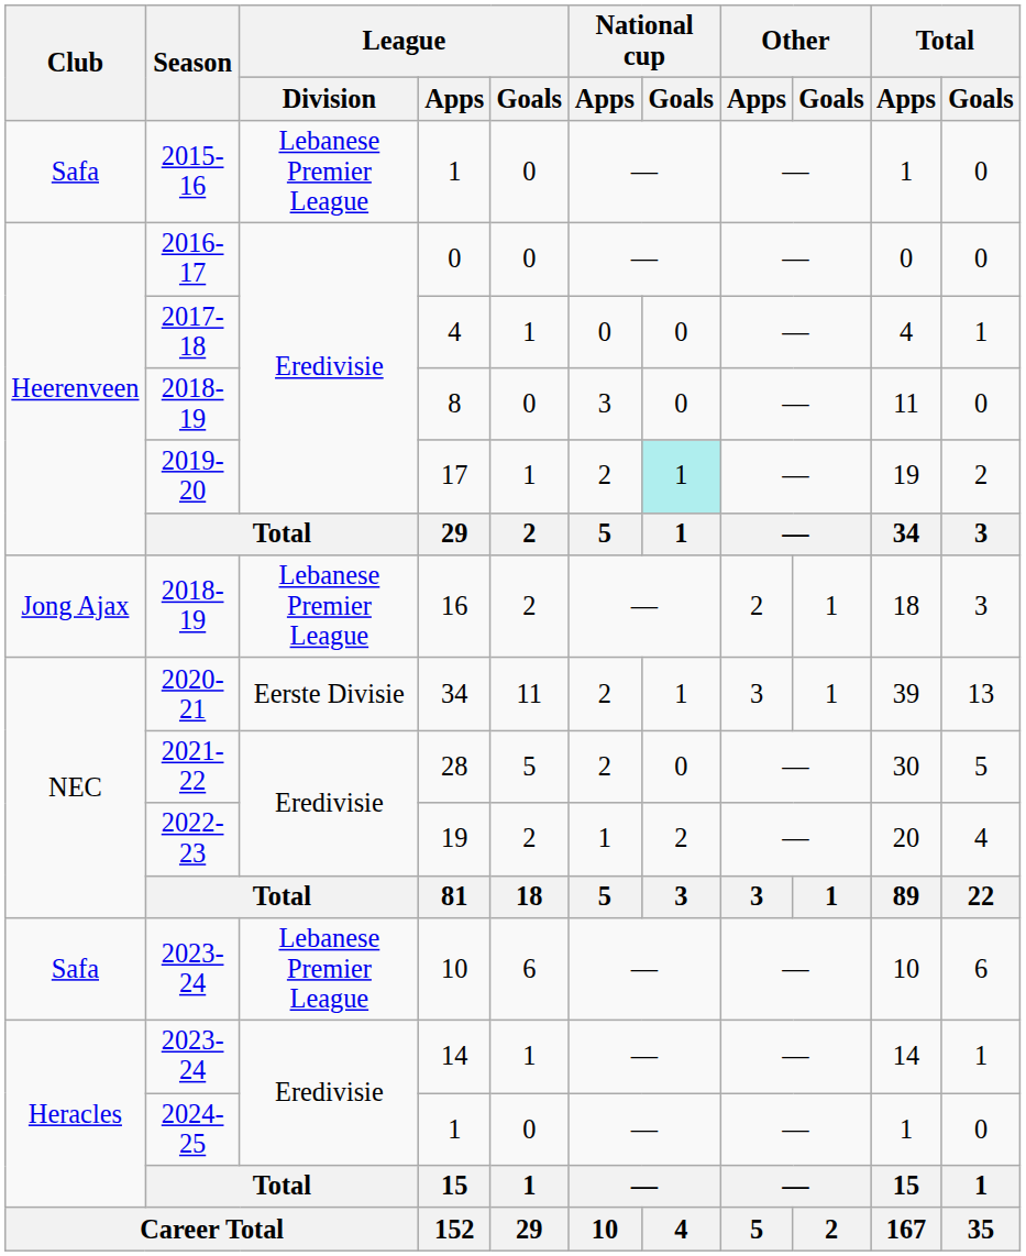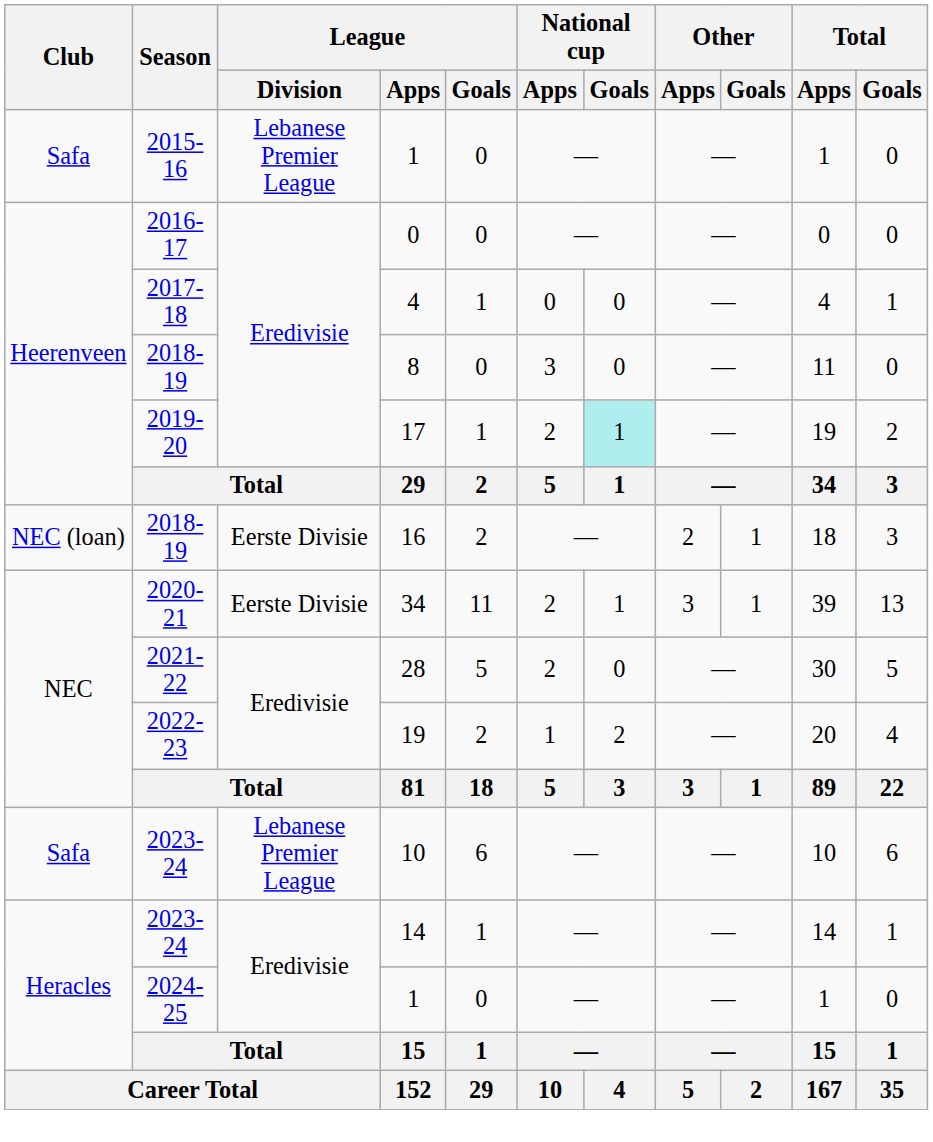16 | Club: Jong Ajax -> NEC (loan)
16 | League / Division: Lebanese Premier League -> Eerste Divisie
